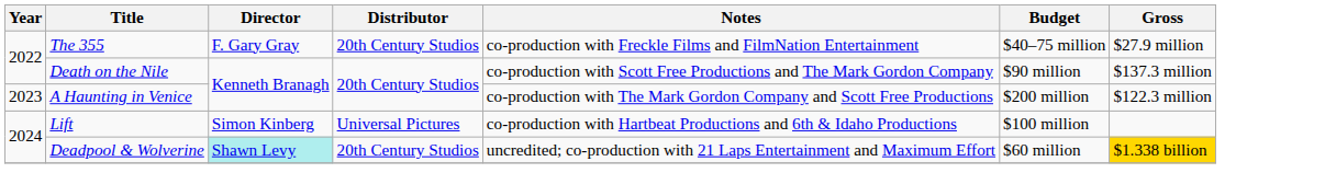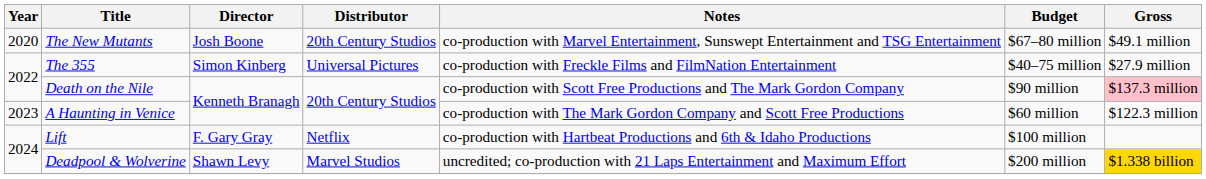+ row: 2020 | The New Mutants | Josh Boone | 20th Century Studios | co-production with Marvel Entertainment, Sunswept Entertainment and TSG Entertainment | $67–80 million | $49.1 million
The 355 | Director: F. Gary Gray -> Simon Kinberg
The 355 | Distributor: 20th Century Studios -> Universal Pictures
Death on the Nile | Gross: no background -> pink background
A Haunting in Venice | Budget: $200 million -> $60 million
Lift | Director: Simon Kinberg -> F. Gary Gray
Lift | Distributor: Universal Pictures -> Netflix
Deadpool & Wolverine | Director: paleturquoise background -> no background
Deadpool & Wolverine | Distributor: 20th Century Studios -> Marvel Studios
Deadpool & Wolverine | Budget: $60 million -> $200 million
